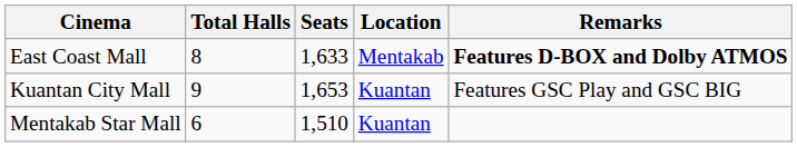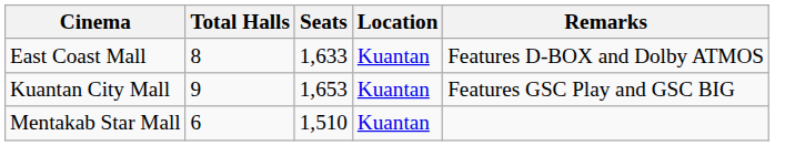East Coast Mall | Location: Mentakab -> Kuantan
East Coast Mall | Remarks: bold -> normal
